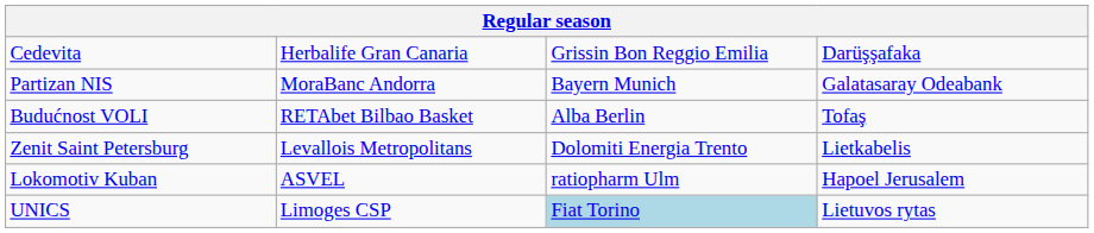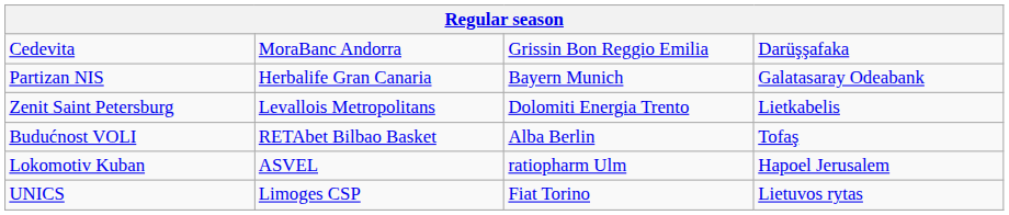Cedevita | column 2: Herbalife Gran Canaria -> MoraBanc Andorra
Partizan NIS | column 2: MoraBanc Andorra -> Herbalife Gran Canaria
rows swapped: Budućnost VOLI <-> Zenit Saint Petersburg
UNICS | column 3: lightblue background -> no background
